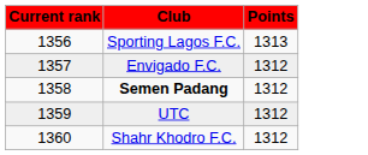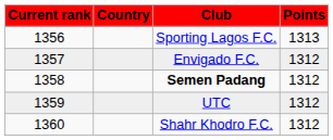+ column: Country
